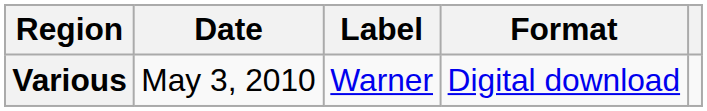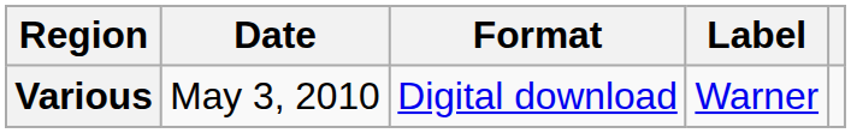columns swapped: Format <-> Label
